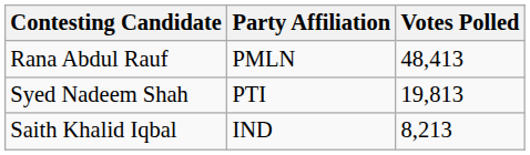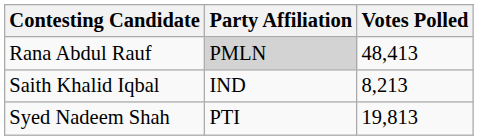Rana Abdul Rauf | Party Affiliation: no background -> lightgrey background
rows swapped: Syed Nadeem Shah <-> Saith Khalid Iqbal
